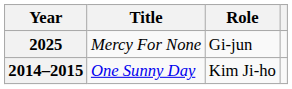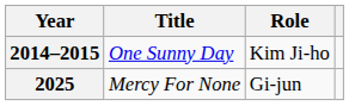rows swapped: 2014–2015 <-> 2025
